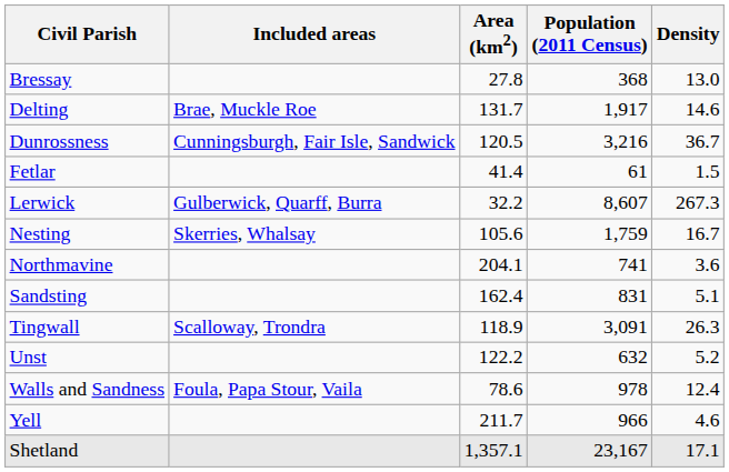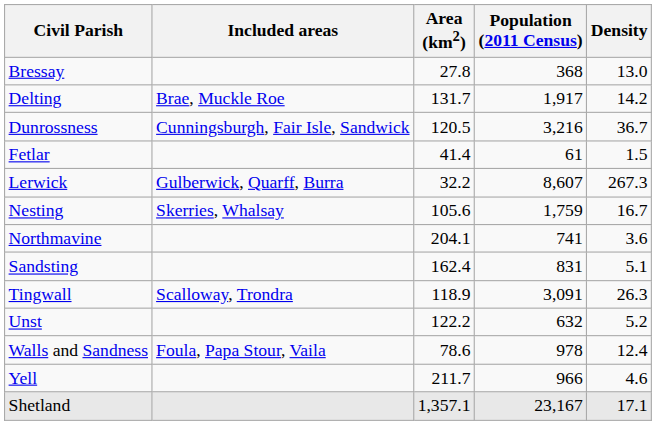Delting | Density: 14.6 -> 14.2
